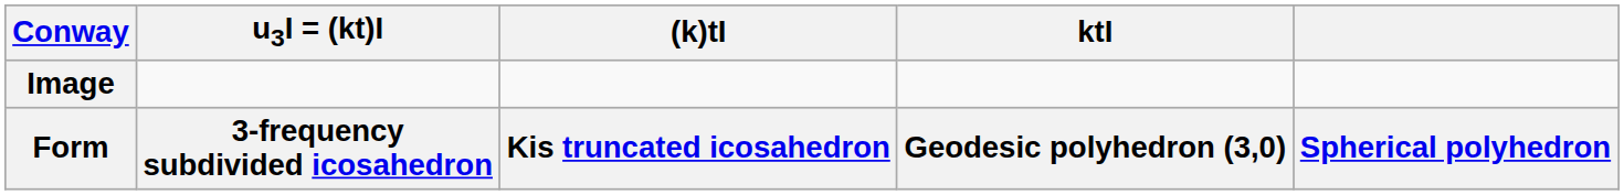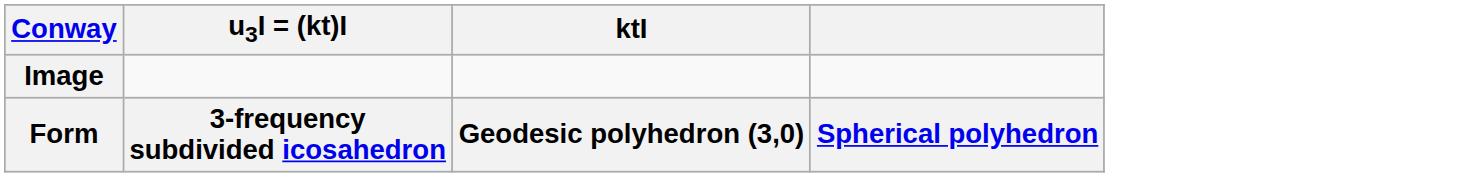- column: (k)tI | Kis truncated icosahedron
